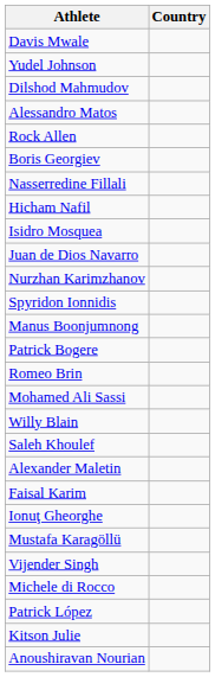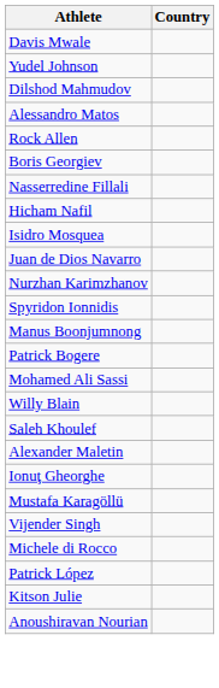- row: Romeo Brin
- row: Faisal Karim
